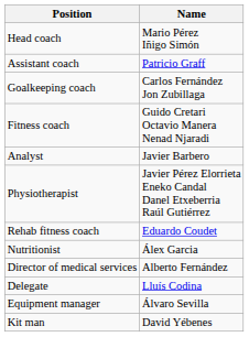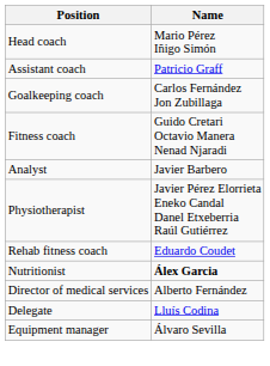Nutritionist | Name: normal -> bold
- row: Kit man | David Yébenes
